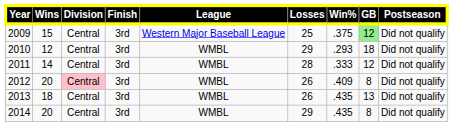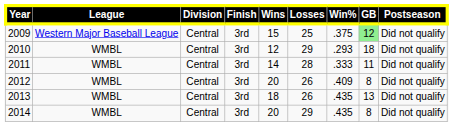columns swapped: League <-> Wins
2011 | GB: 12 -> 11
2012 | Division: pink background -> no background
